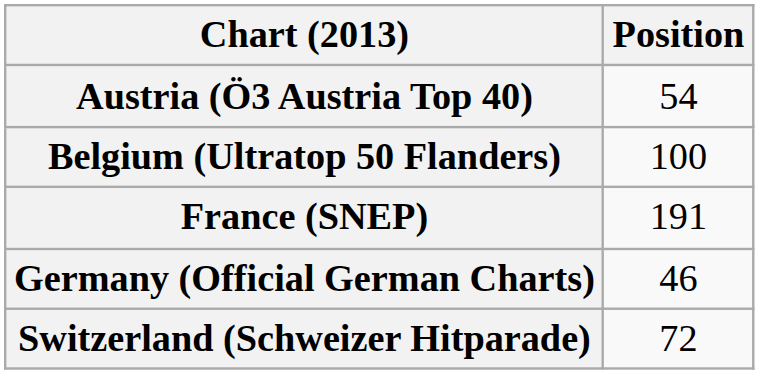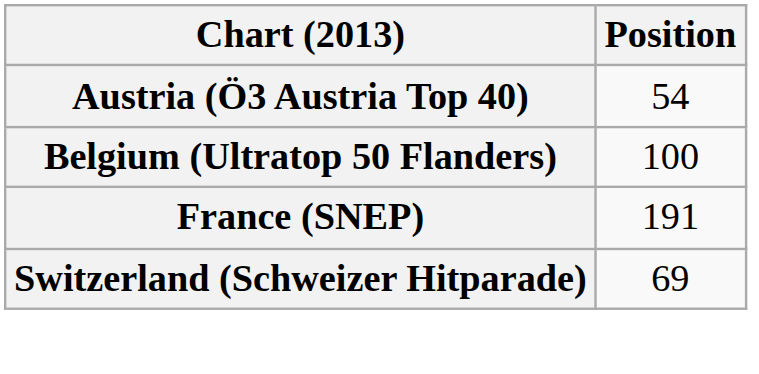- row: Germany (Official German Charts) | 46
Switzerland (Schweizer Hitparade) | Position: 72 -> 69
